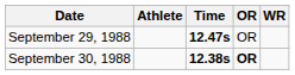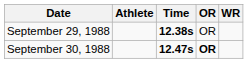September 29, 1988 | Time: 12.47s -> 12.38s
September 30, 1988 | Time: 12.38s -> 12.47s
